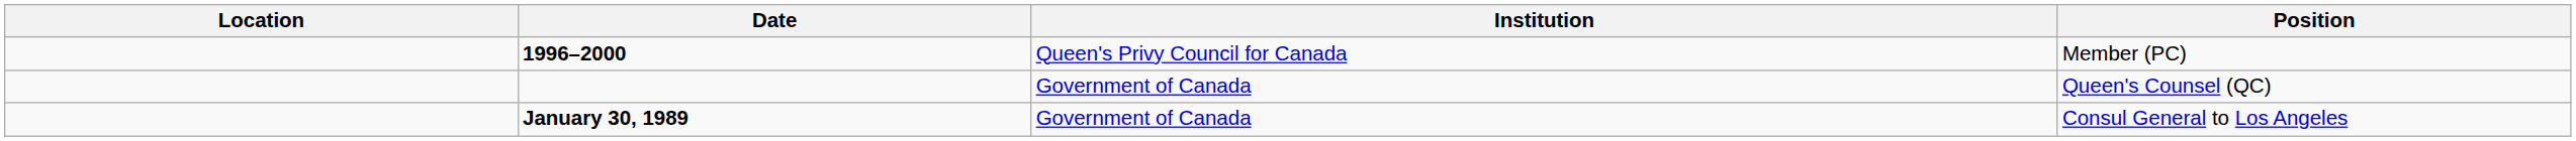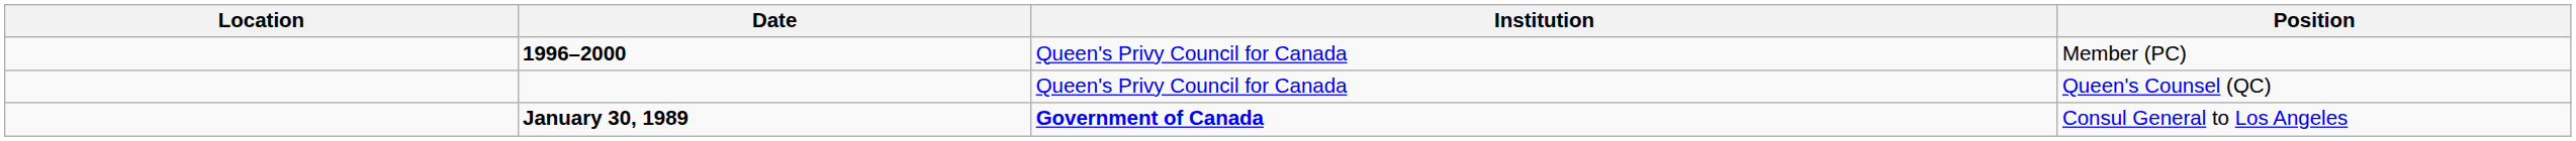Queen's Counsel (QC) | Institution: Government of Canada -> Queen's Privy Council for Canada
Consul General to Los Angeles | Institution: normal -> bold
